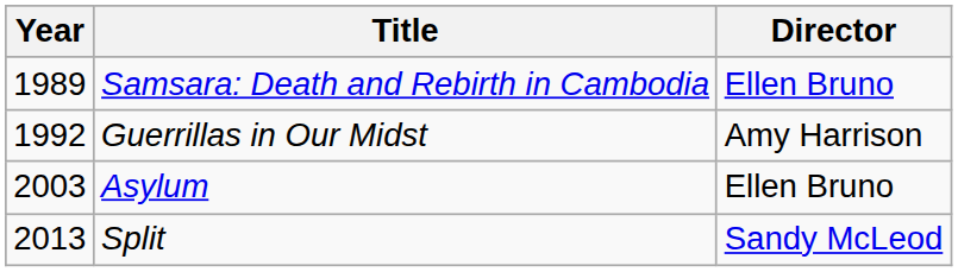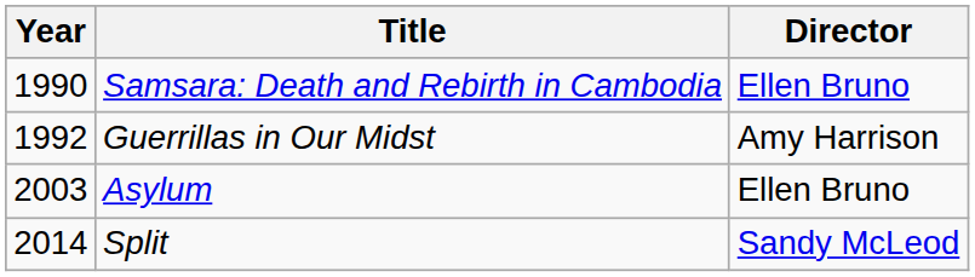Samsara: Death and Rebirth in Cambodia | Year: 1989 -> 1990
Split | Year: 2013 -> 2014
